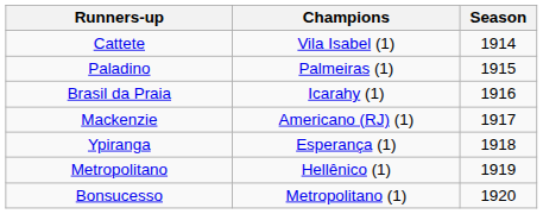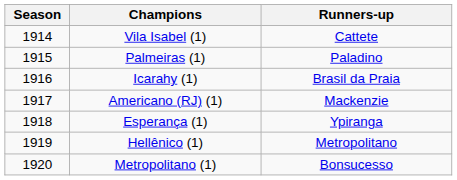columns swapped: Season <-> Runners-up
